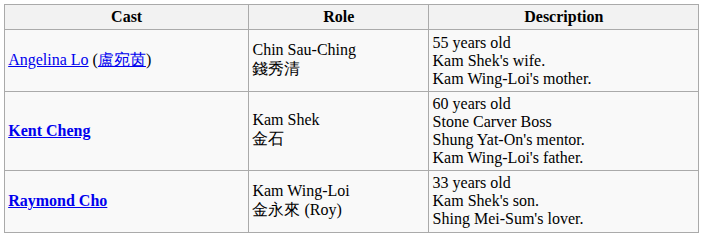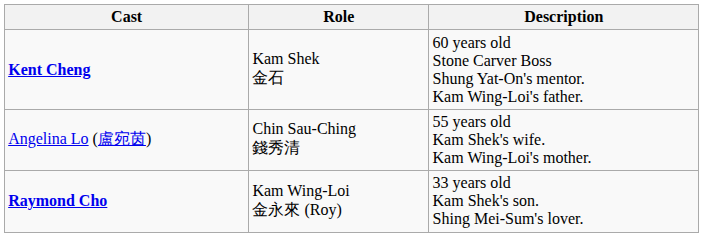rows swapped: Kent Cheng <-> Angelina Lo (盧宛茵)
